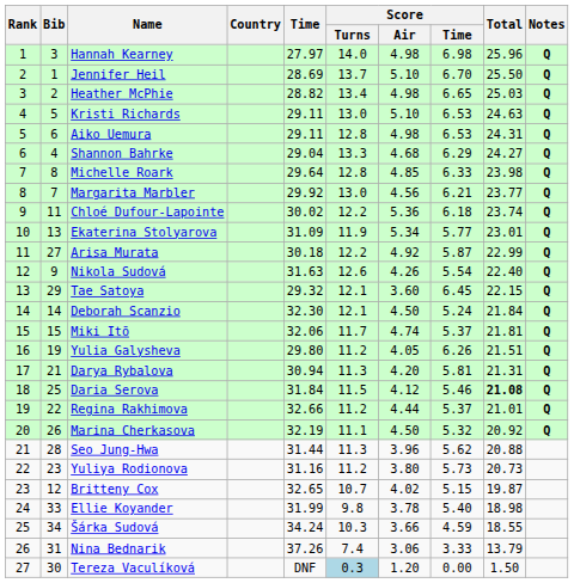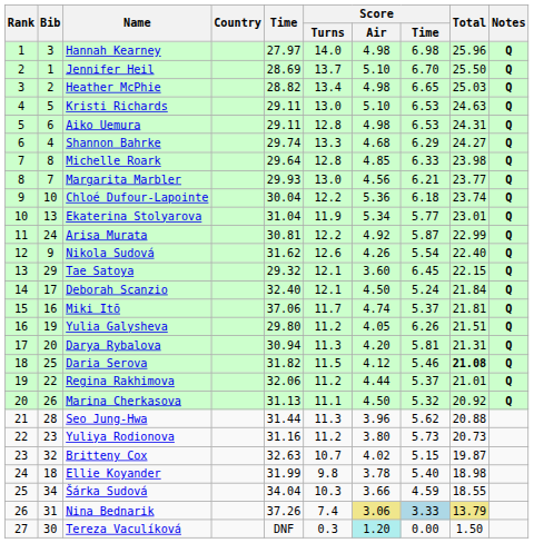Shannon Bahrke | Time: 29.04 -> 29.74
Margarita Marbler | Time: 29.92 -> 29.93
Chloé Dufour-Lapointe | Bib: 11 -> 10
Chloé Dufour-Lapointe | Time: 30.02 -> 30.04
Ekaterina Stolyarova | Time: 31.09 -> 31.04
Arisa Murata | Bib: 27 -> 24
Arisa Murata | Time: 30.18 -> 30.81
Nikola Sudová | Time: 31.63 -> 31.62
Deborah Scanzio | Bib: 14 -> 17
Deborah Scanzio | Time: 32.30 -> 32.40
Miki Itō | Bib: 15 -> 16
Miki Itō | Time: 32.06 -> 37.06
Darya Rybalova | Bib: 21 -> 20
Daria Serova | Time: 31.84 -> 31.82
Regina Rakhimova | Time: 32.66 -> 32.06
Marina Cherkasova | Time: 32.19 -> 31.13
Britteny Cox | Bib: 12 -> 32
Britteny Cox | Time: 32.65 -> 32.63
Ellie Koyander | Bib: 33 -> 18
Šárka Sudová | Time: 34.24 -> 34.04
Nina Bednarik | Score / Air: no background -> khaki background
Nina Bednarik | Score / Time: no background -> lightblue background
Nina Bednarik | Total: no background -> khaki background
Tereza Vaculíková | Score / Turns: lightblue background -> no background
Tereza Vaculíková | Score / Air: no background -> paleturquoise background
